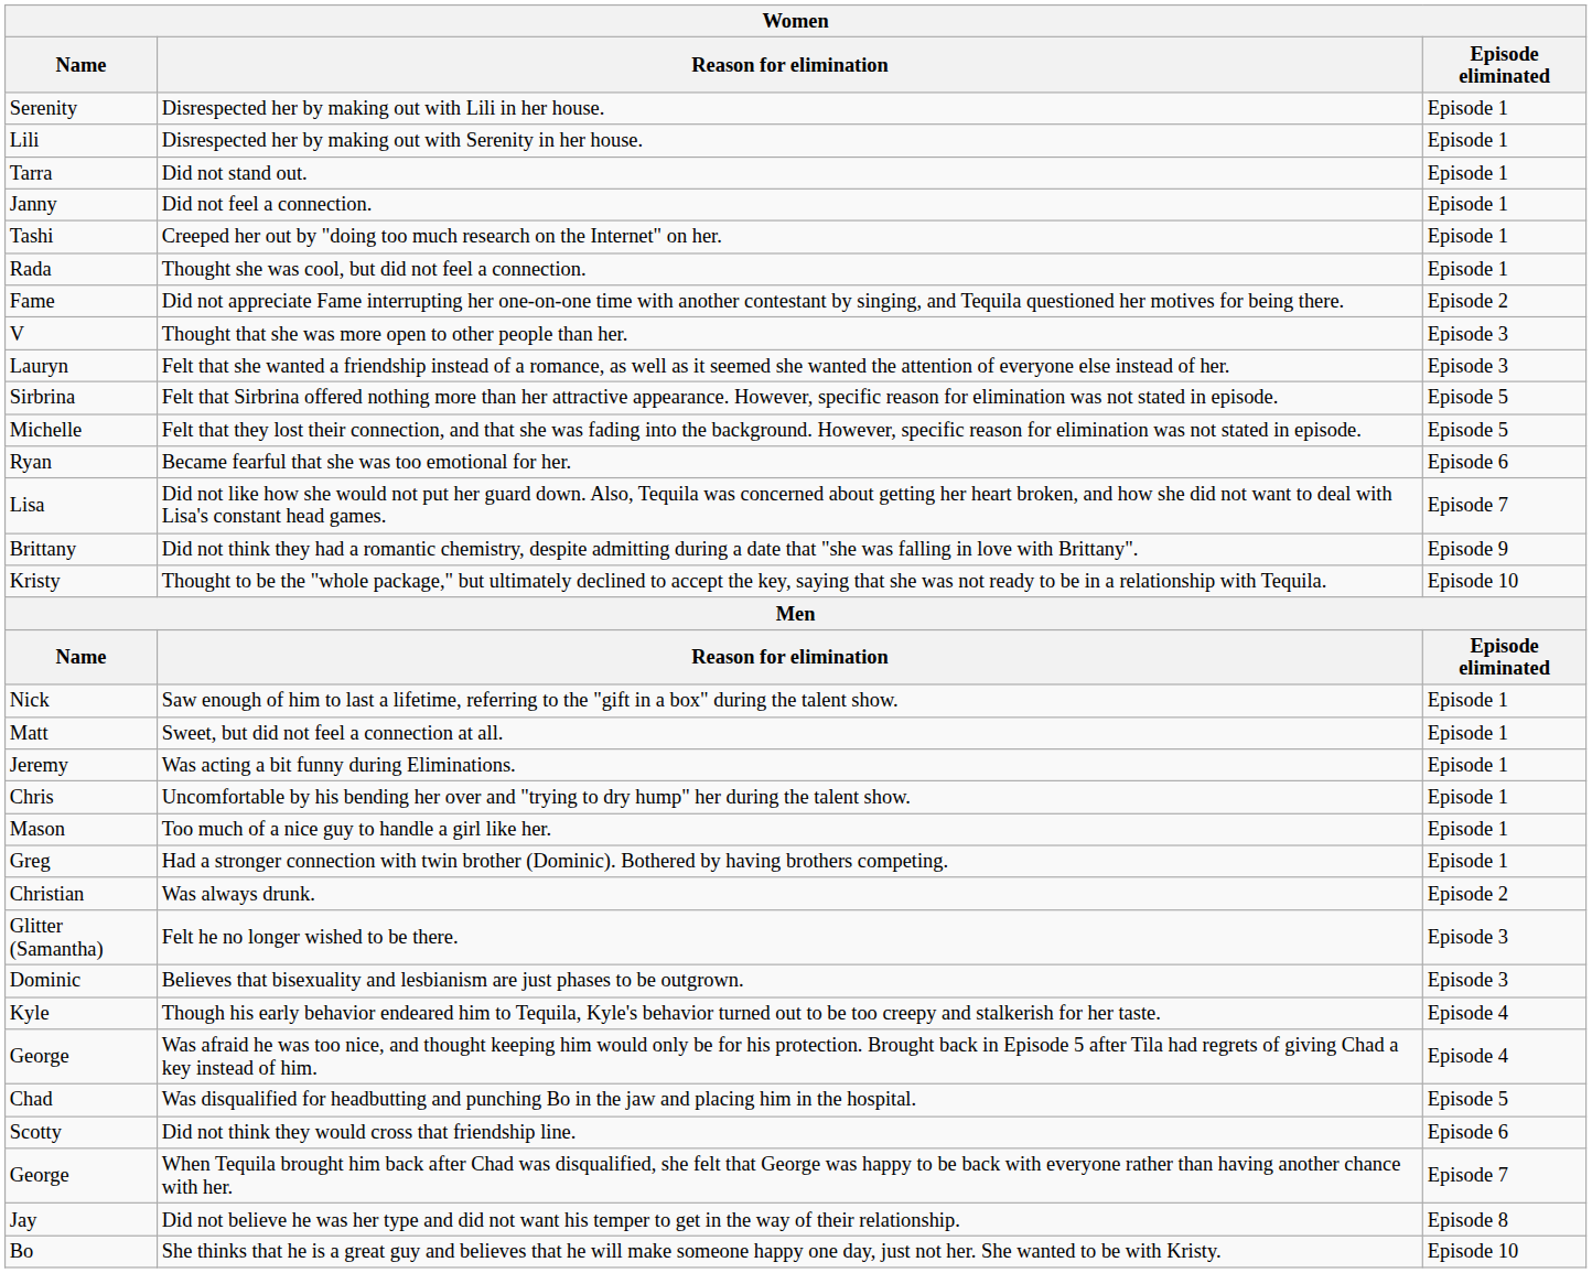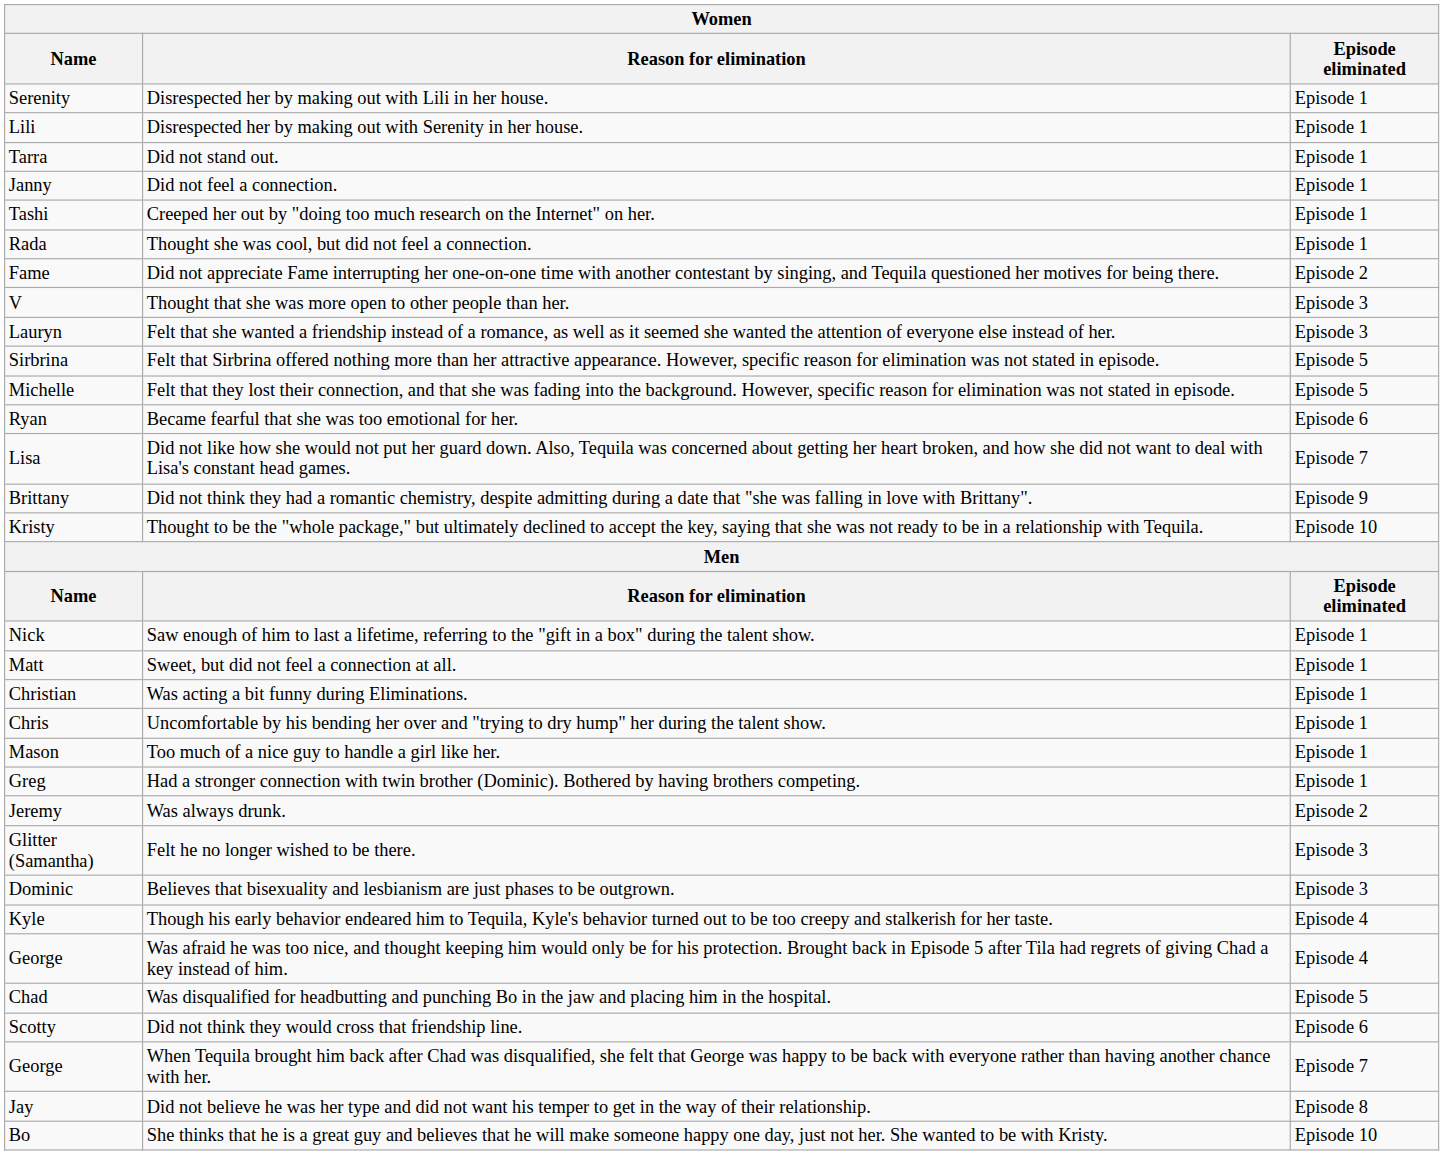Was acting a bit funny during Eliminations. | Women / Name: Jeremy -> Christian
Was always drunk. | Women / Name: Christian -> Jeremy
